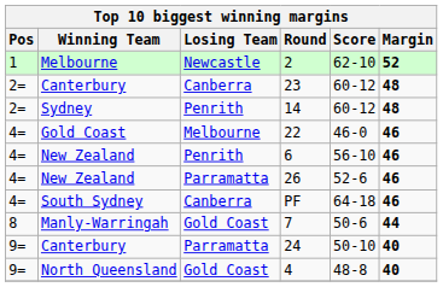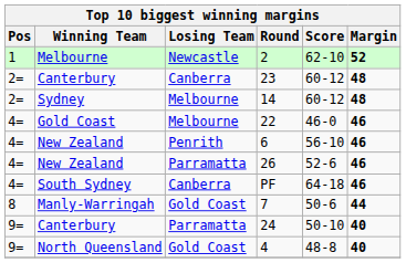14 | Losing Team: Penrith -> Melbourne
